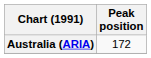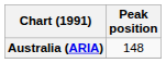Australia (ARIA) | Peak position: 172 -> 148
